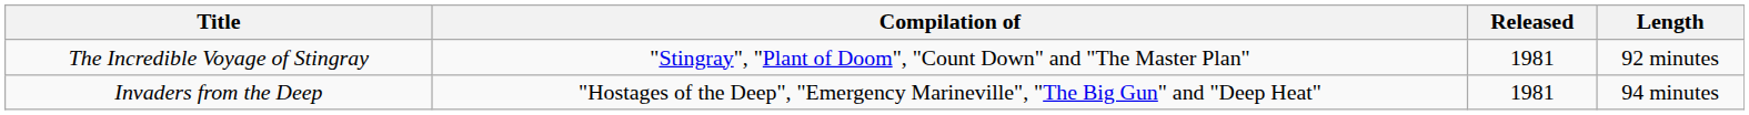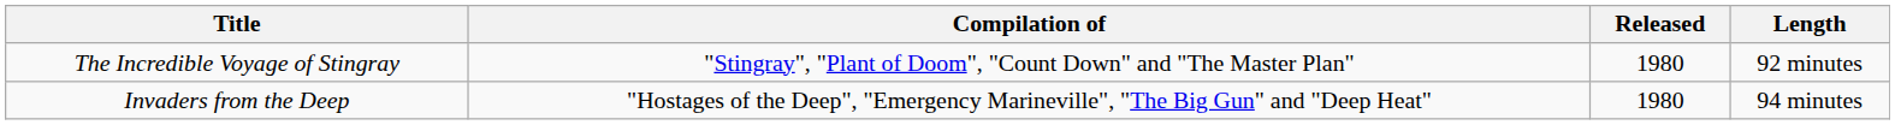The Incredible Voyage of Stingray | Released: 1981 -> 1980
Invaders from the Deep | Released: 1981 -> 1980
